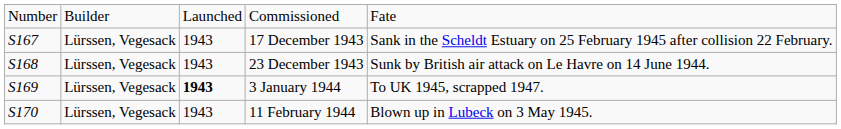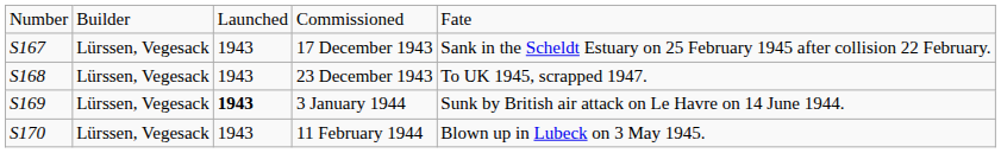23 December 1943 | column 5: Sunk by British air attack on Le Havre on 14 June 1944. -> To UK 1945, scrapped 1947.
3 January 1944 | column 5: To UK 1945, scrapped 1947. -> Sunk by British air attack on Le Havre on 14 June 1944.
